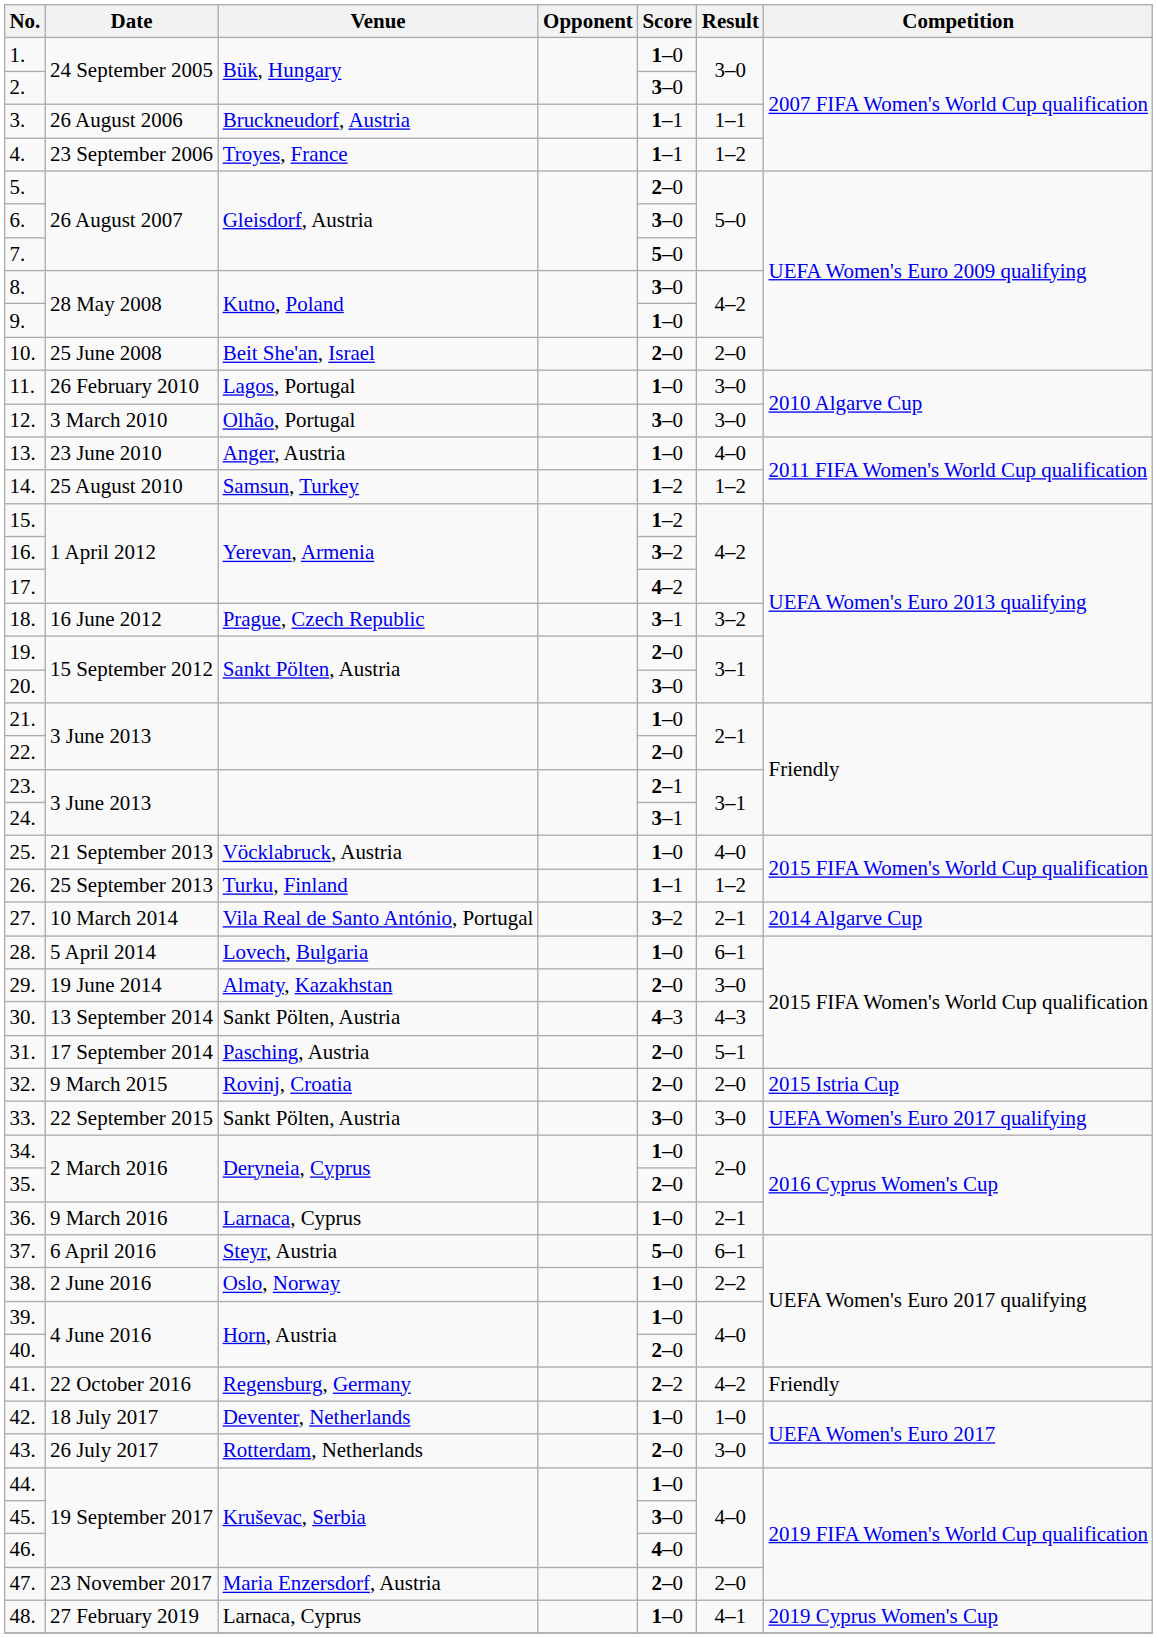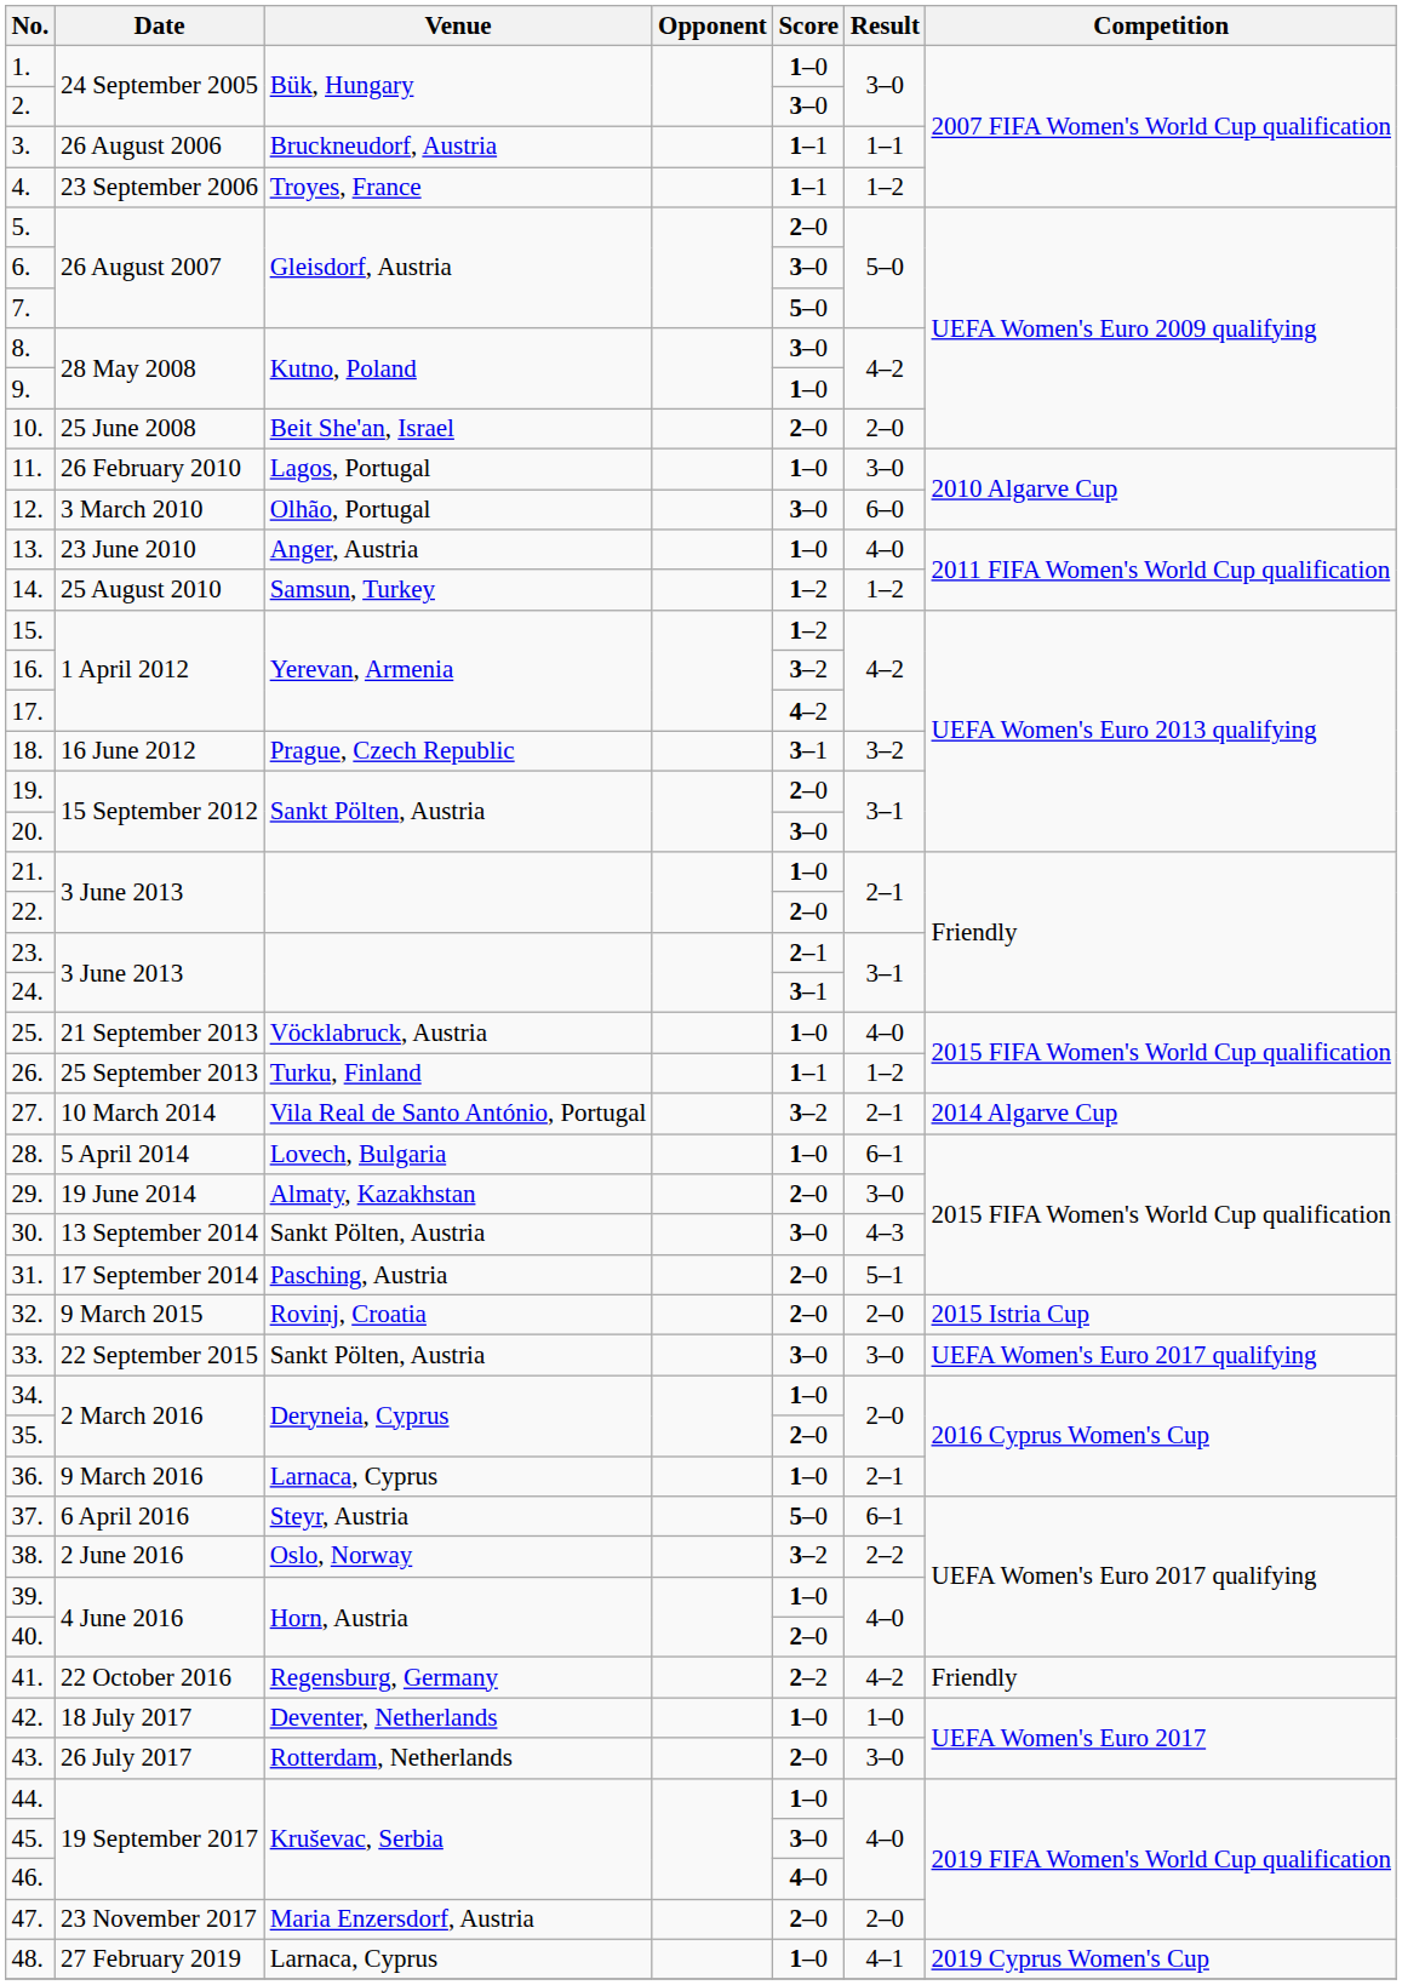12. | Result: 3–0 -> 6–0
30. | Score: 4–3 -> 3–0
38. | Score: 1–0 -> 3–2
